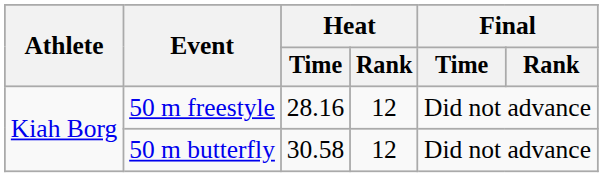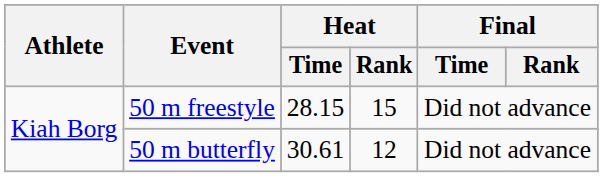50 m freestyle | Heat / Time: 28.16 -> 28.15
50 m freestyle | Heat / Rank: 12 -> 15
50 m butterfly | Heat / Time: 30.58 -> 30.61
